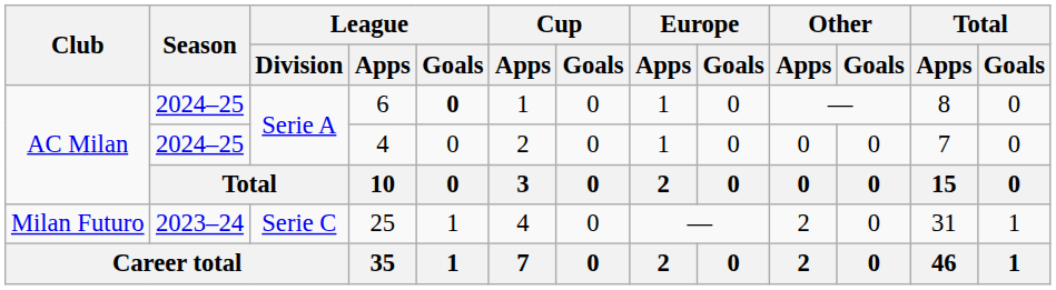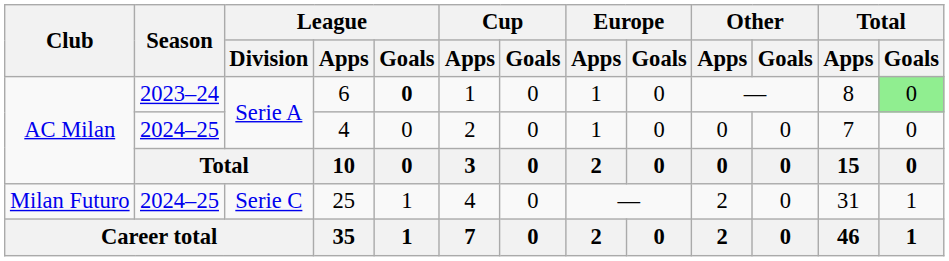6 | Season: 2024–25 -> 2023–24
6 | Total / Goals: no background -> lightgreen background
25 | Season: 2023–24 -> 2024–25
